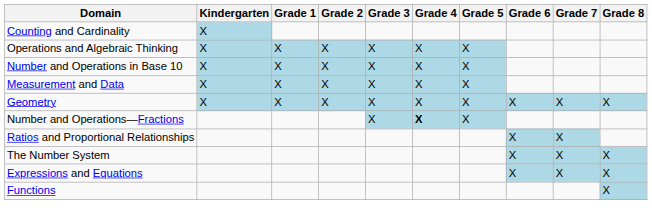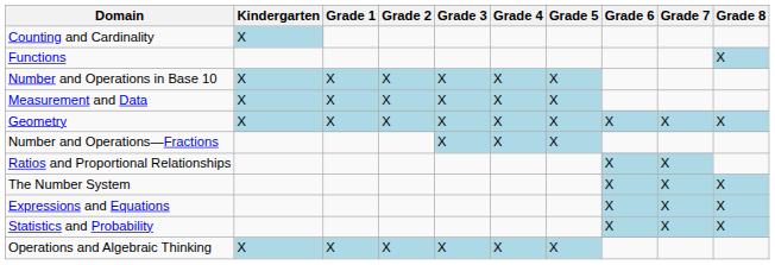rows swapped: Operations and Algebraic Thinking <-> Functions
Number and Operations—Fractions | Grade 4: bold -> normal
+ row: Statistics and Probability | X | X | X
